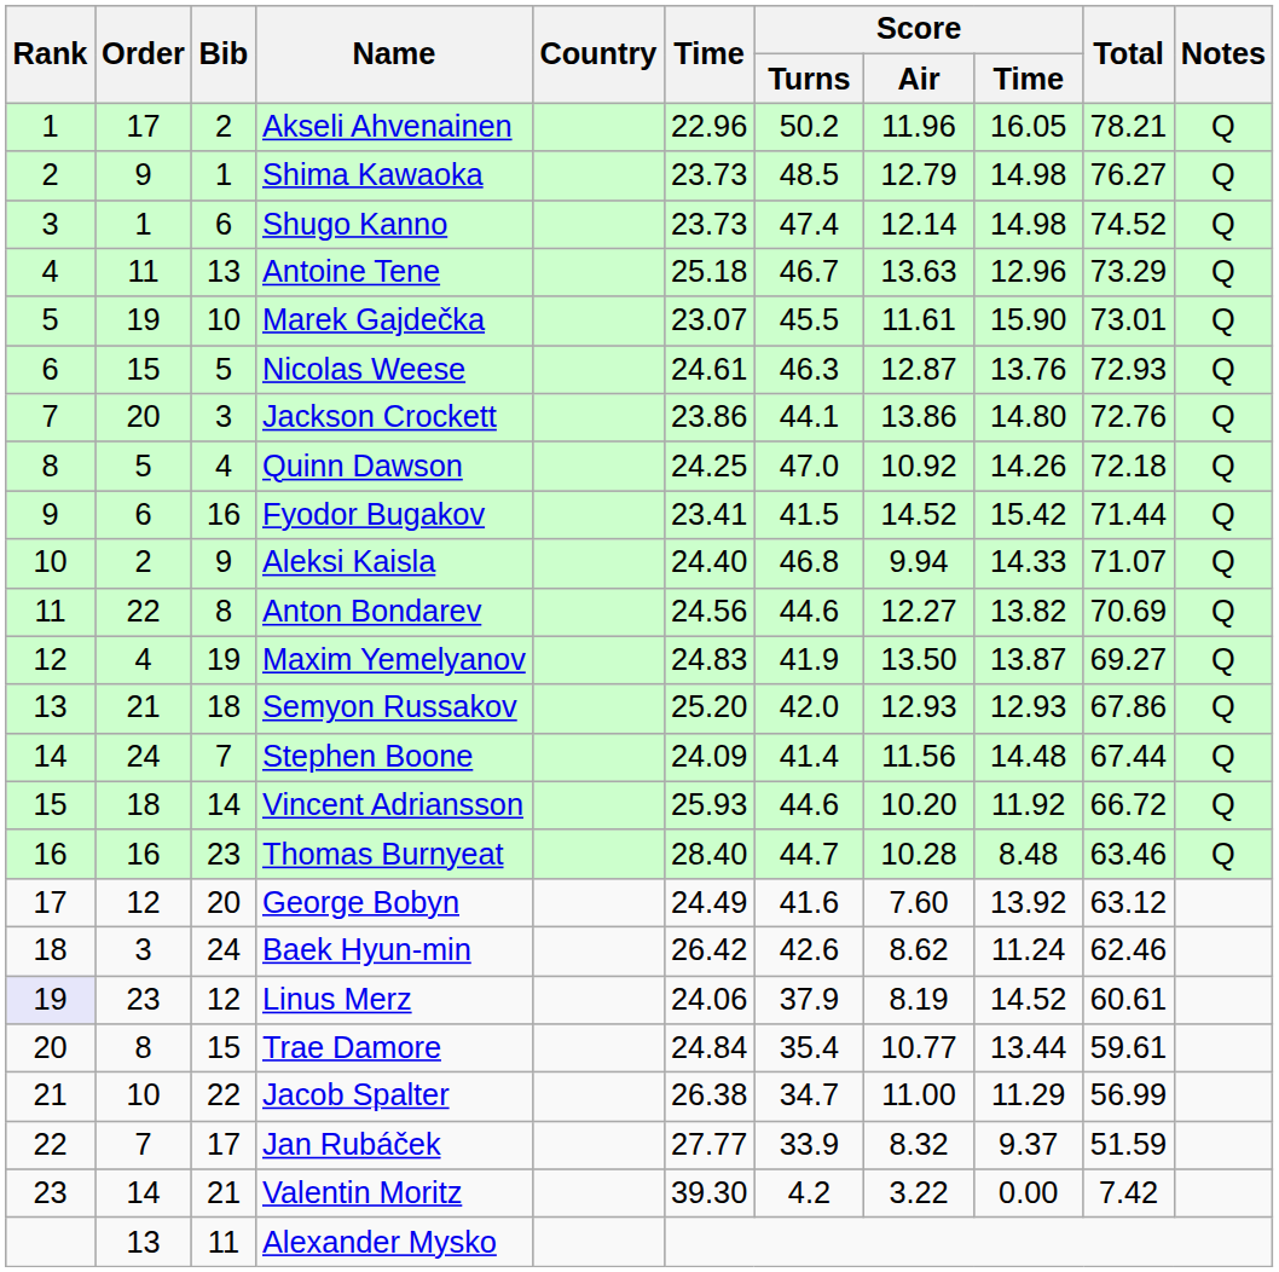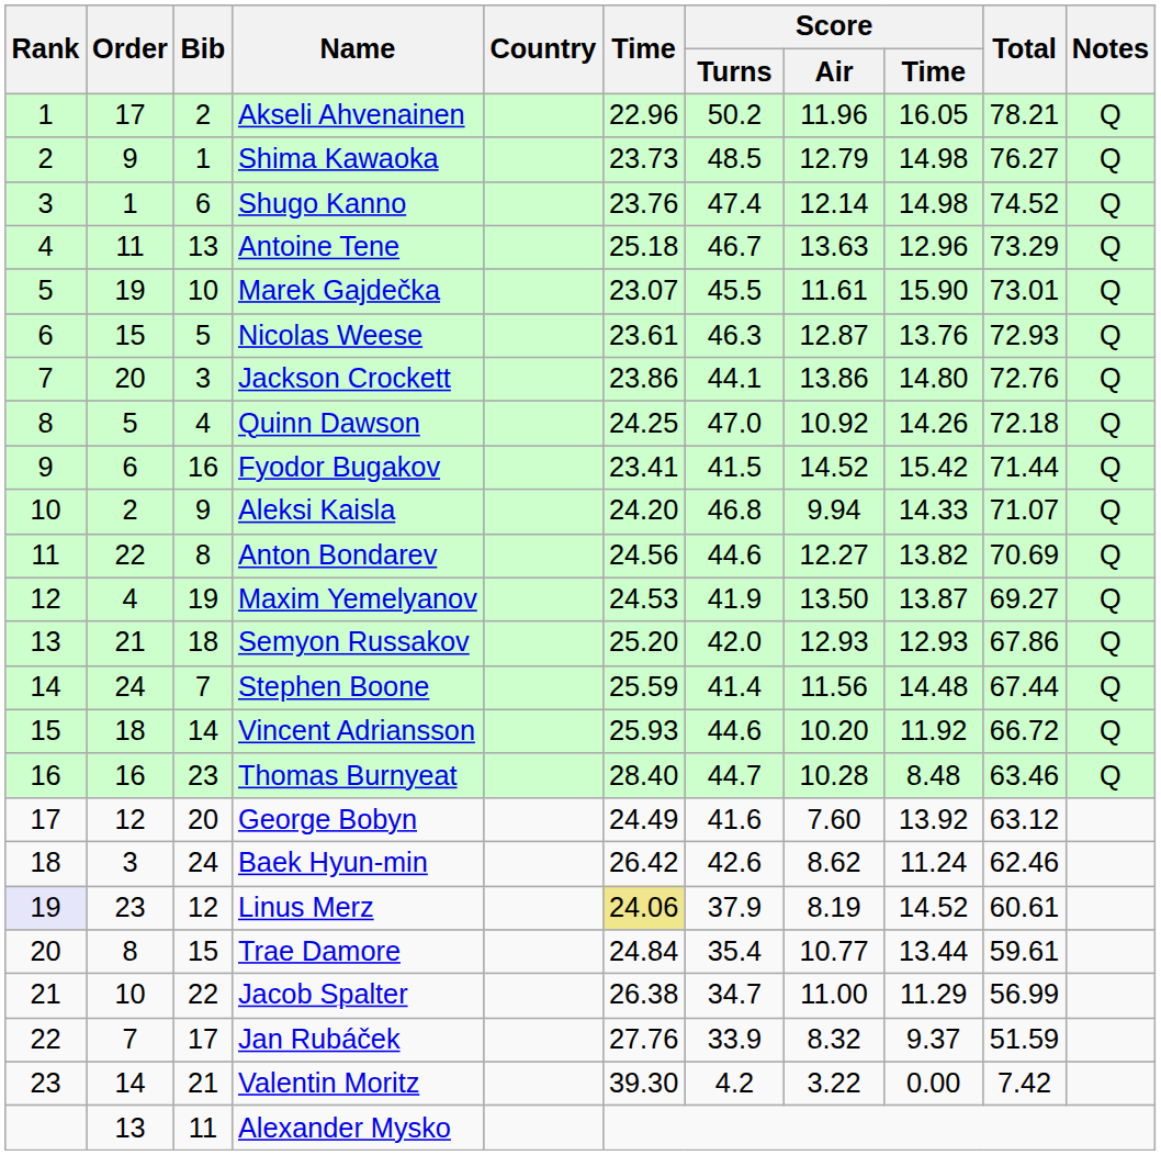Shugo Kanno | Time: 23.73 -> 23.76
Nicolas Weese | Time: 24.61 -> 23.61
Aleksi Kaisla | Time: 24.40 -> 24.20
Maxim Yemelyanov | Time: 24.83 -> 24.53
Stephen Boone | Time: 24.09 -> 25.59
Linus Merz | Time: no background -> khaki background
Jan Rubáček | Time: 27.77 -> 27.76
